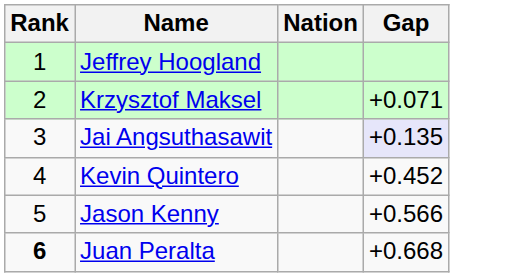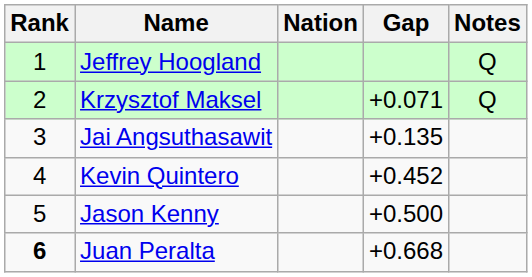+ column: Notes | Q | Q
Jai Angsuthasawit | Gap: lavender background -> no background
Jason Kenny | Gap: +0.566 -> +0.500
